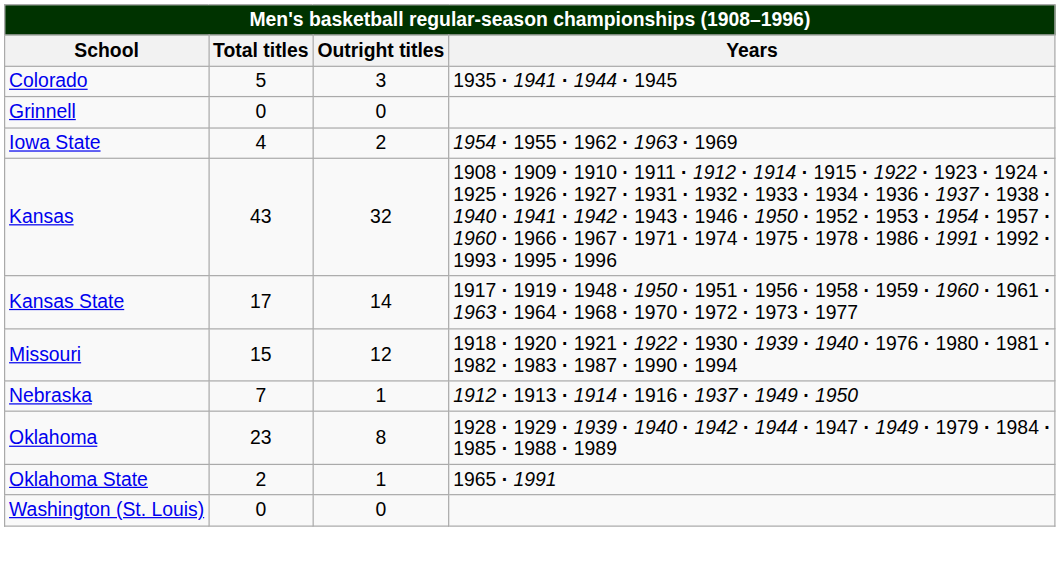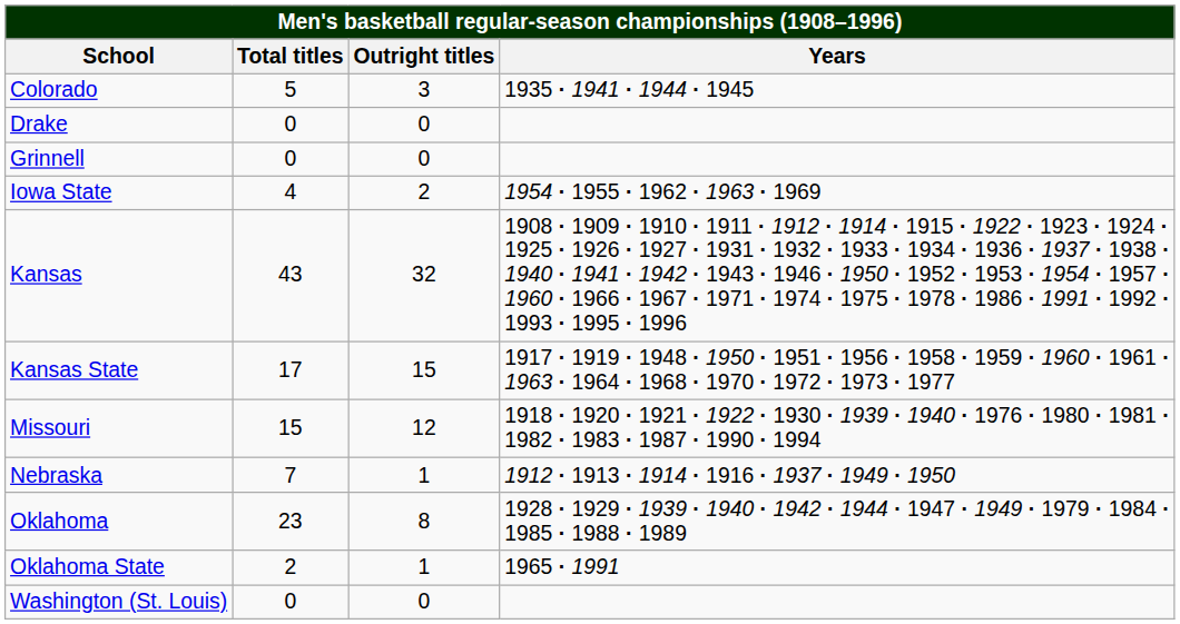+ row: Drake | 0 | 0
Kansas State | Outright titles: 14 -> 15
